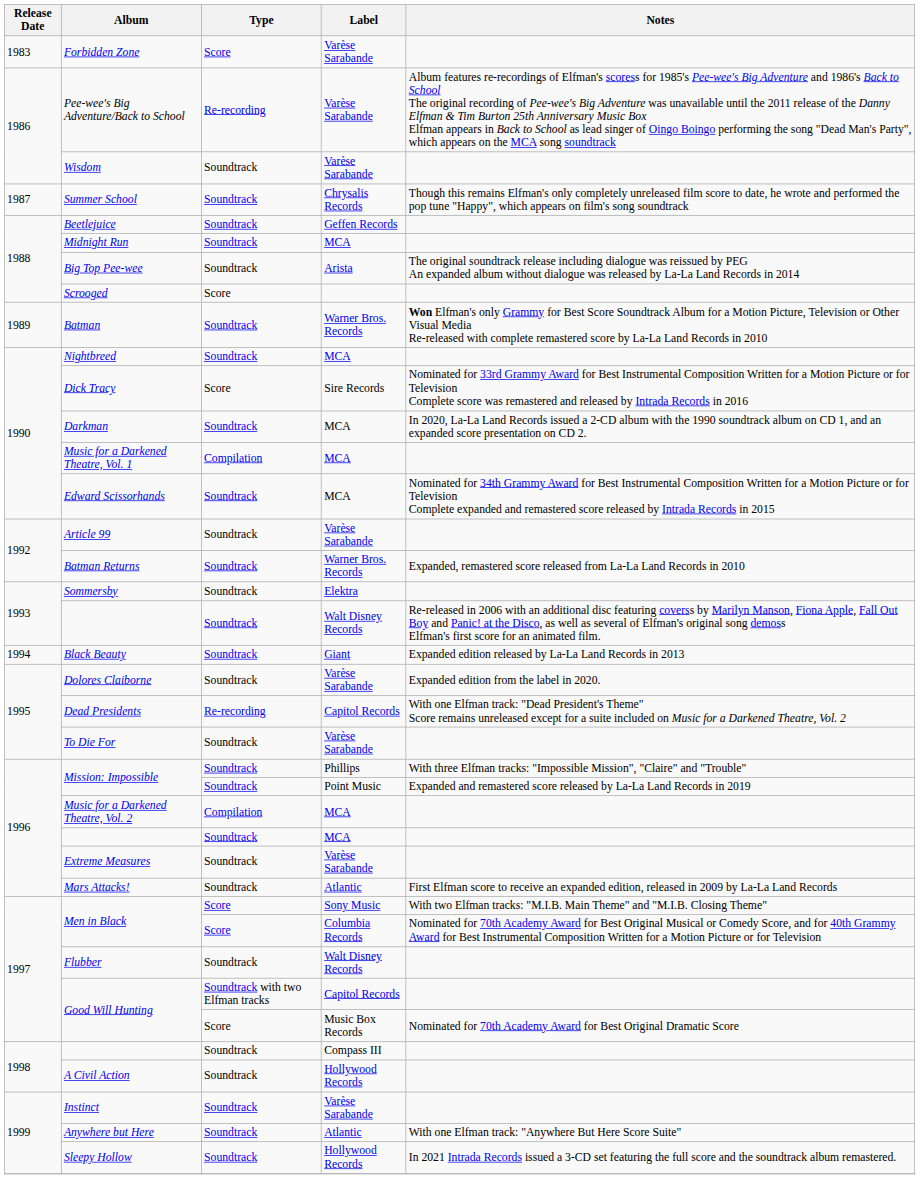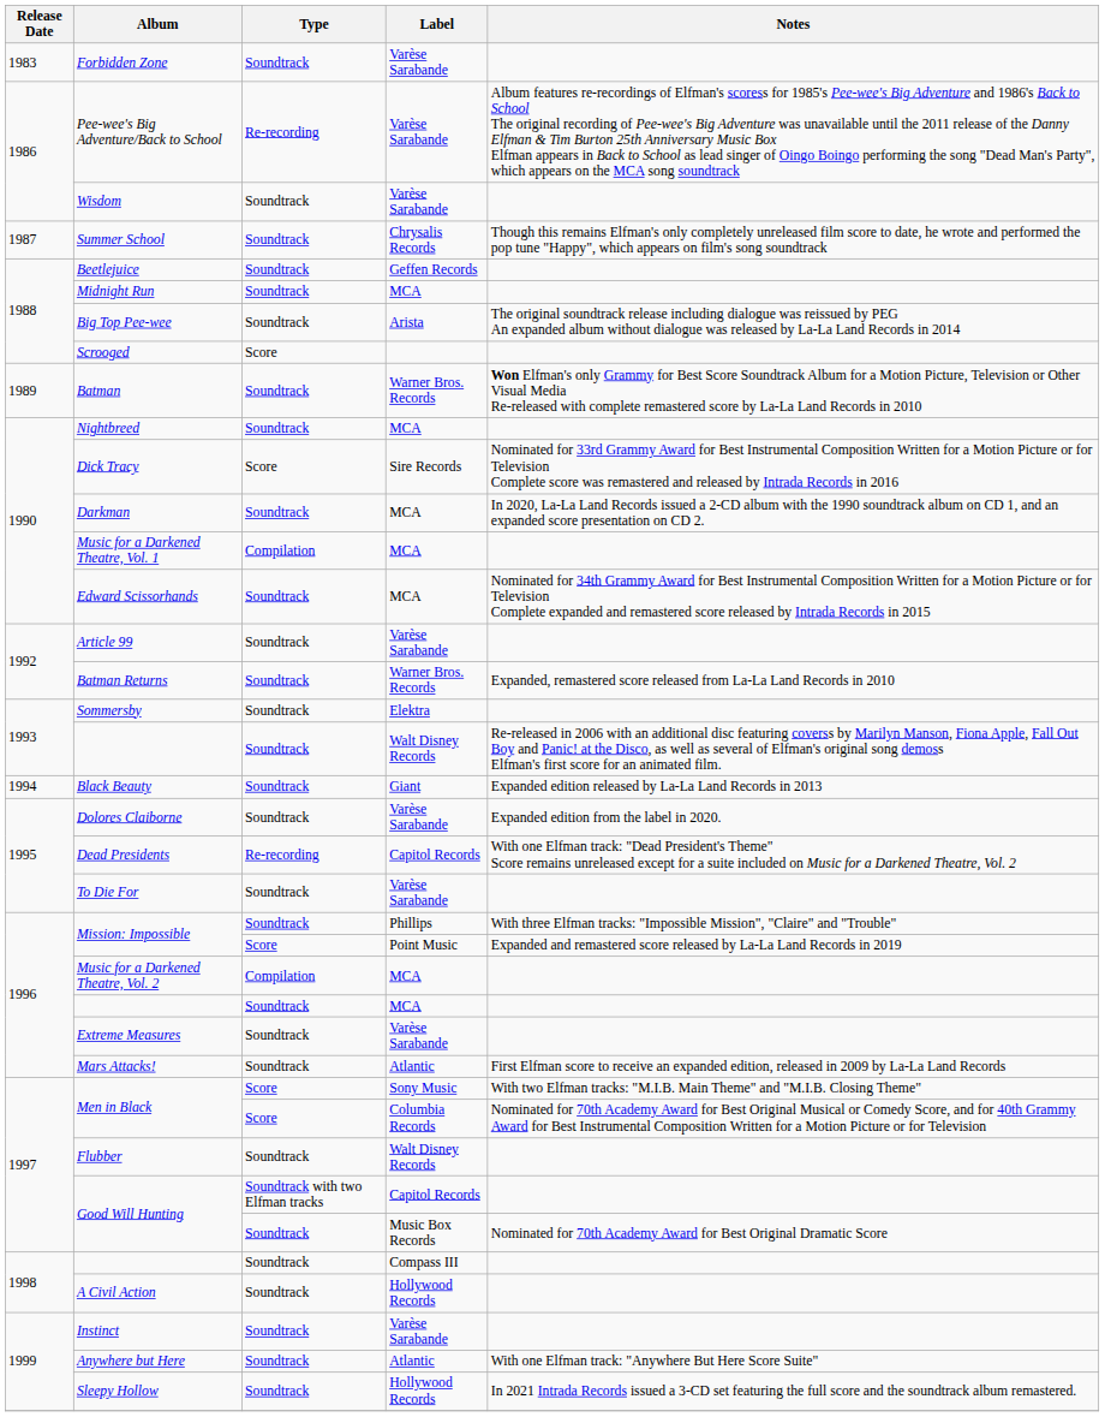Forbidden Zone | Type: Score -> Soundtrack
Mission: Impossible / Point Music | Type: Soundtrack -> Score
Good Will Hunting / Music Box Records | Type: Score -> Soundtrack
